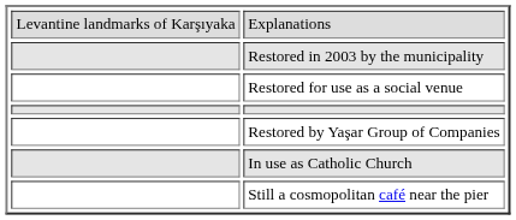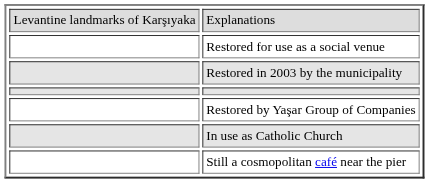rows swapped: Restored in 2003 by the municipality <-> Restored for use as a social venue
